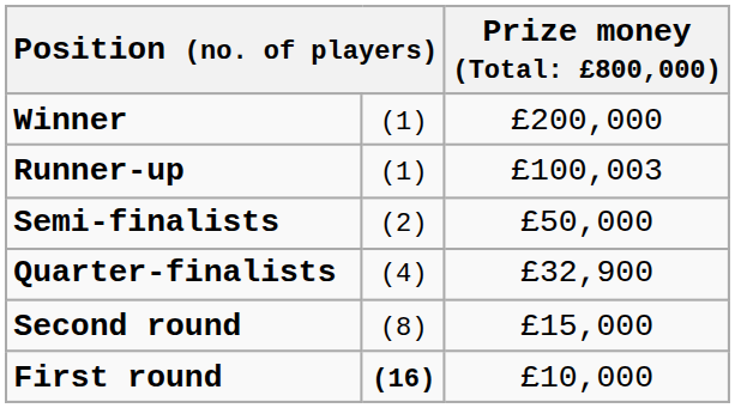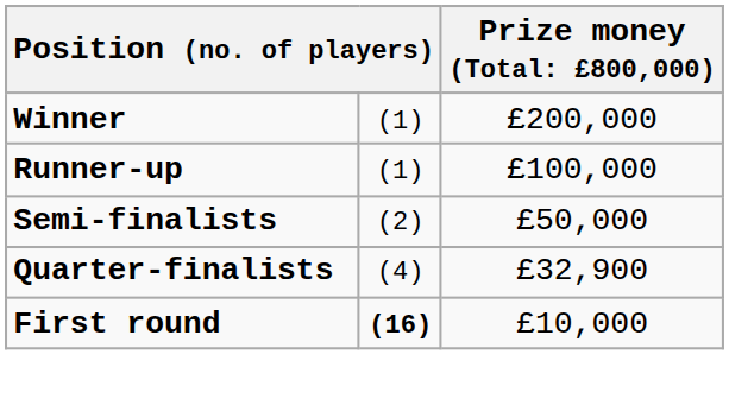Runner-up | column 3: £100,003 -> £100,000
- row: Second round | (8) | £15,000
